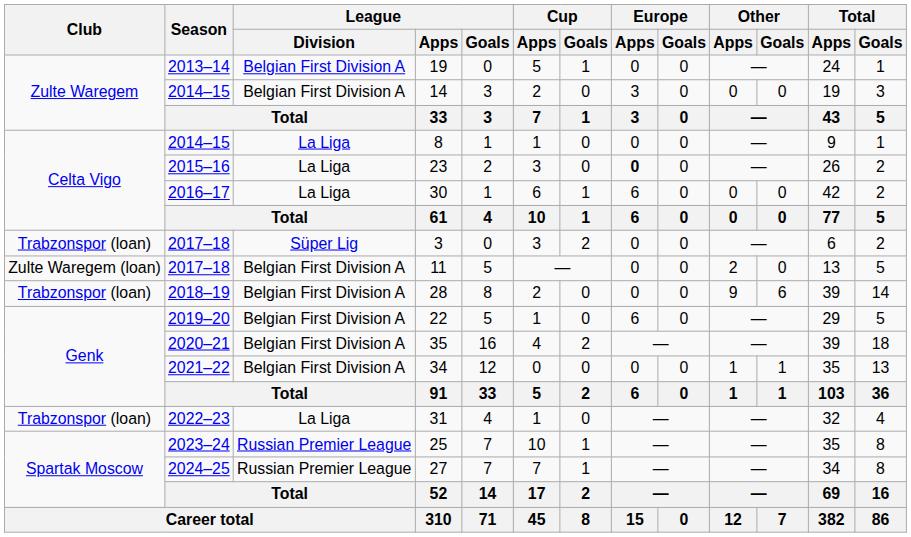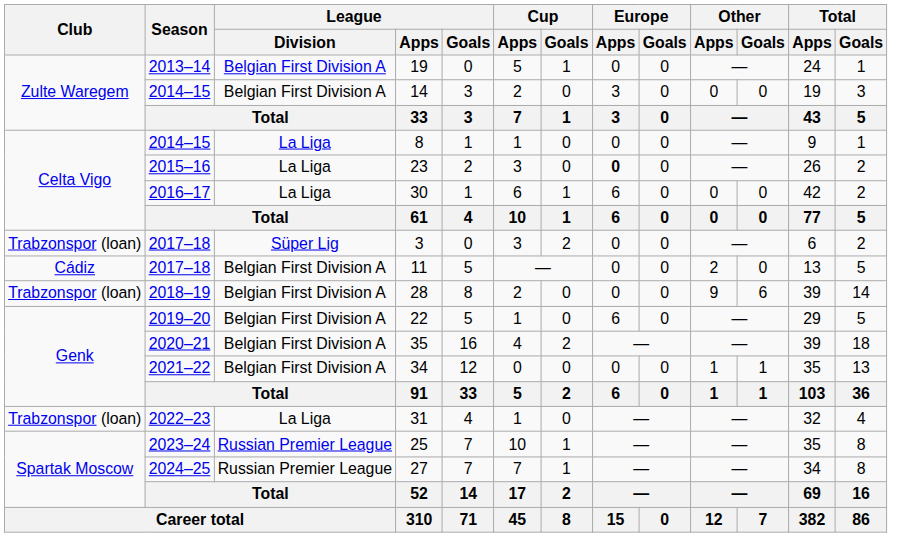11 | Club: Zulte Waregem (loan) -> Cádiz
